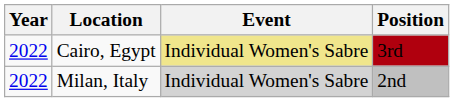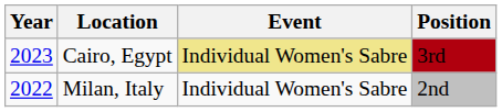Cairo, Egypt | Year: 2022 -> 2023
Milan, Italy | Event: lightgrey background -> no background
